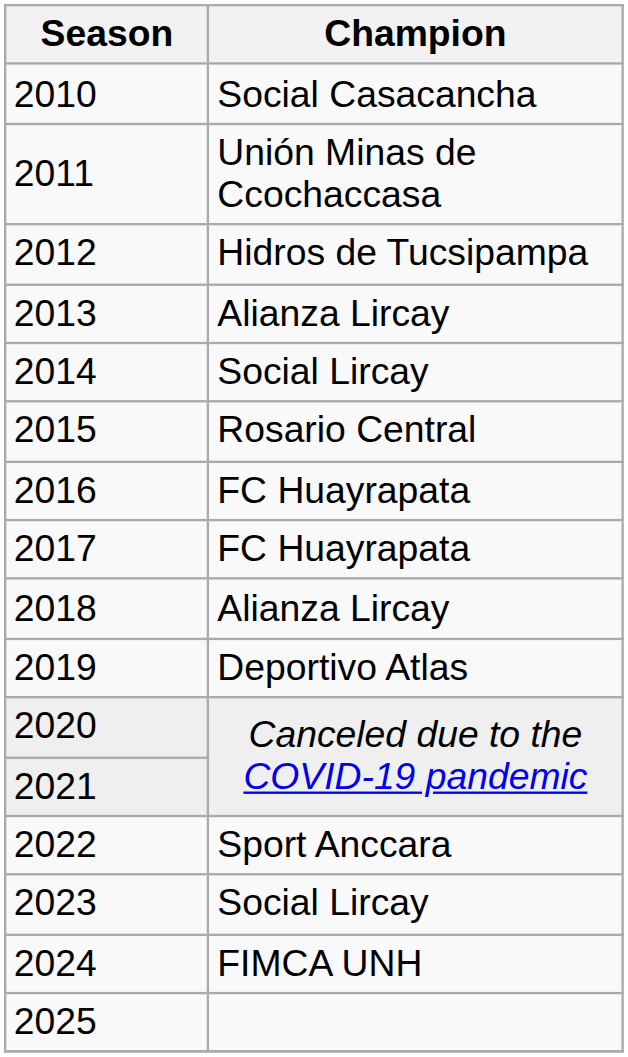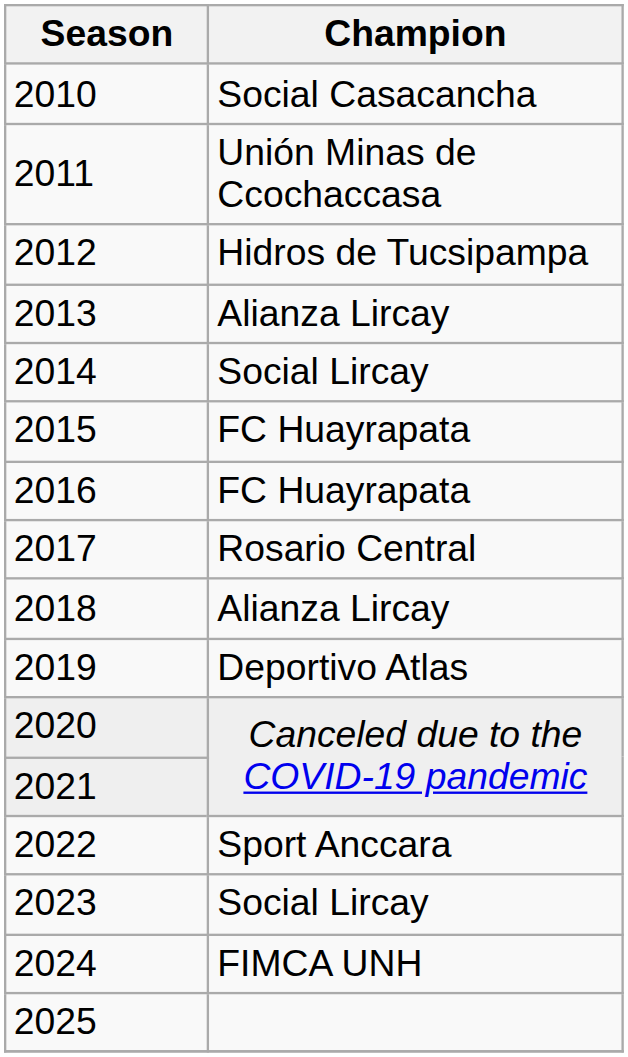2015 | Champion: Rosario Central -> FC Huayrapata
2017 | Champion: FC Huayrapata -> Rosario Central
